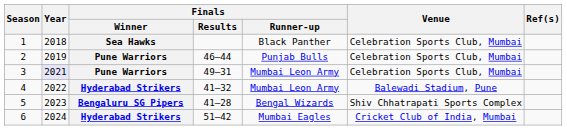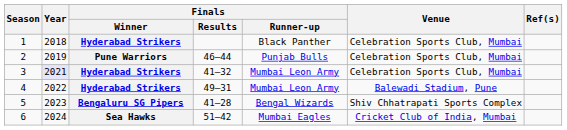1 | Finals / Winner: Sea Hawks -> Hyderabad Strikers
3 | Finals / Winner: Pune Warriors -> Hyderabad Strikers
3 | Finals / Results: 49–31 -> 41–32
4 | Finals / Results: 41–32 -> 49–31
6 | Finals / Winner: Hyderabad Strikers -> Sea Hawks
